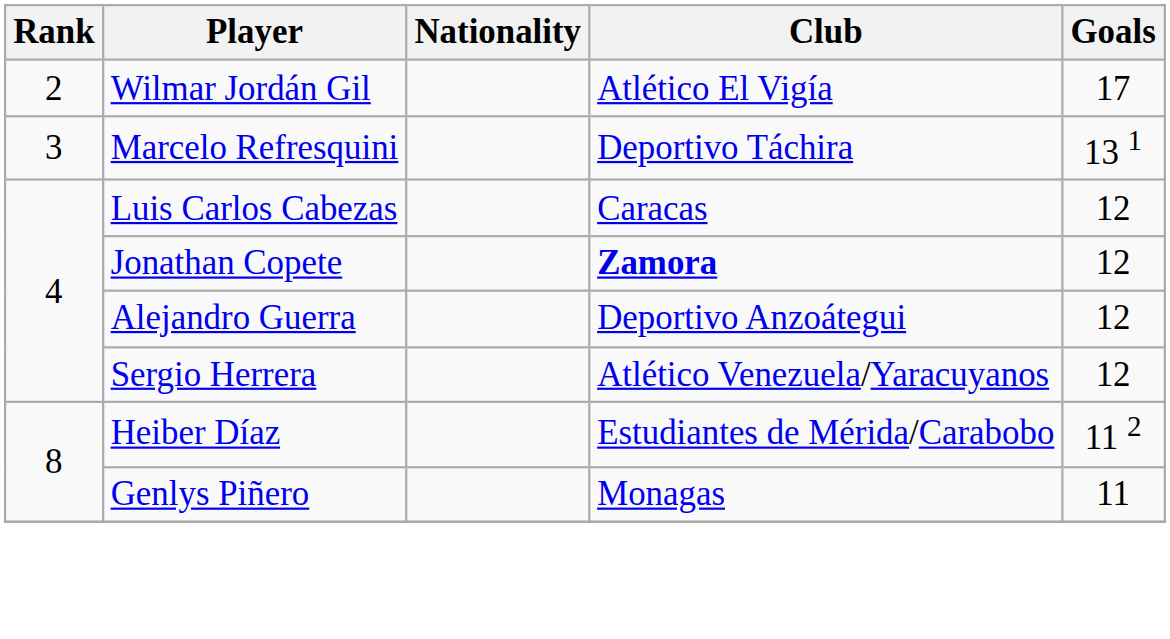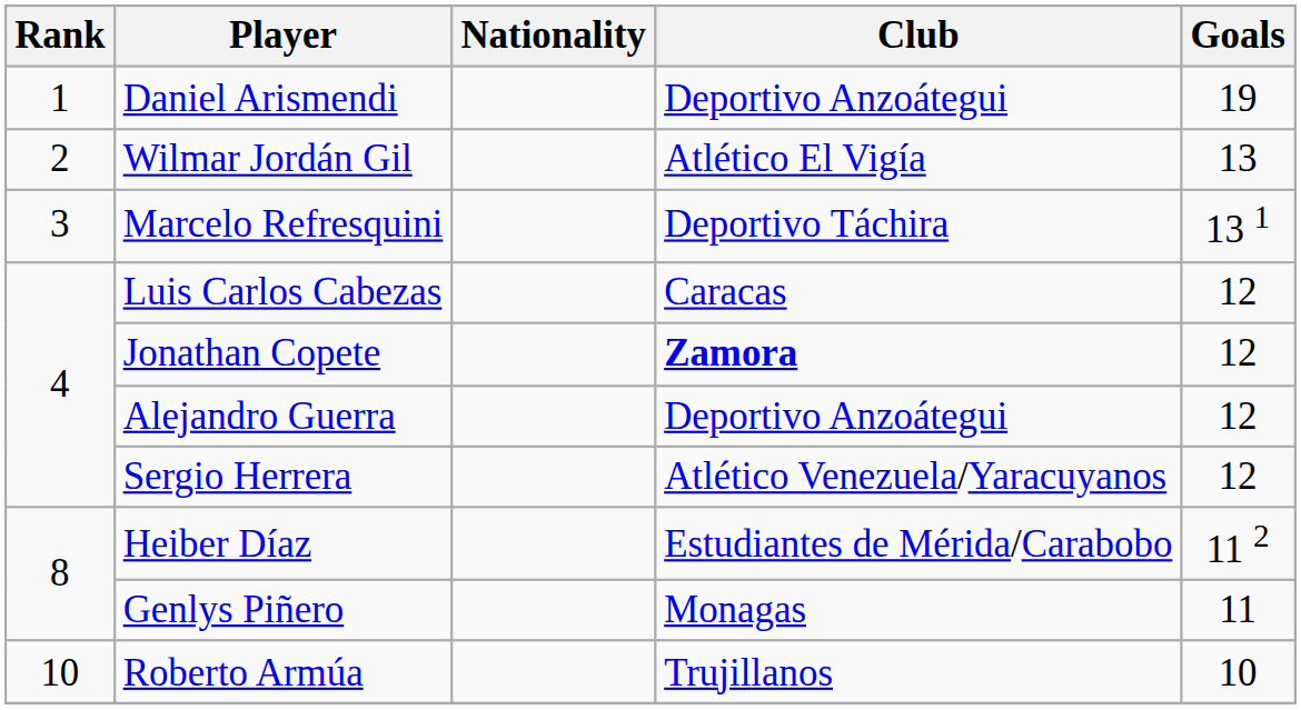+ row: 1 | Daniel Arismendi | Deportivo Anzoátegui | 19
Wilmar Jordán Gil | Goals: 17 -> 13
+ row: 10 | Roberto Armúa | Trujillanos | 10
